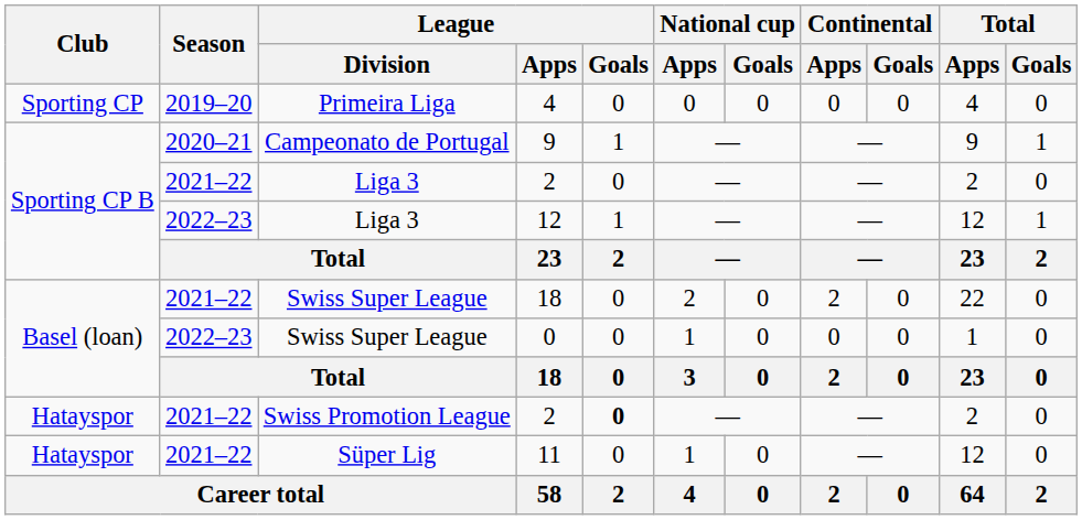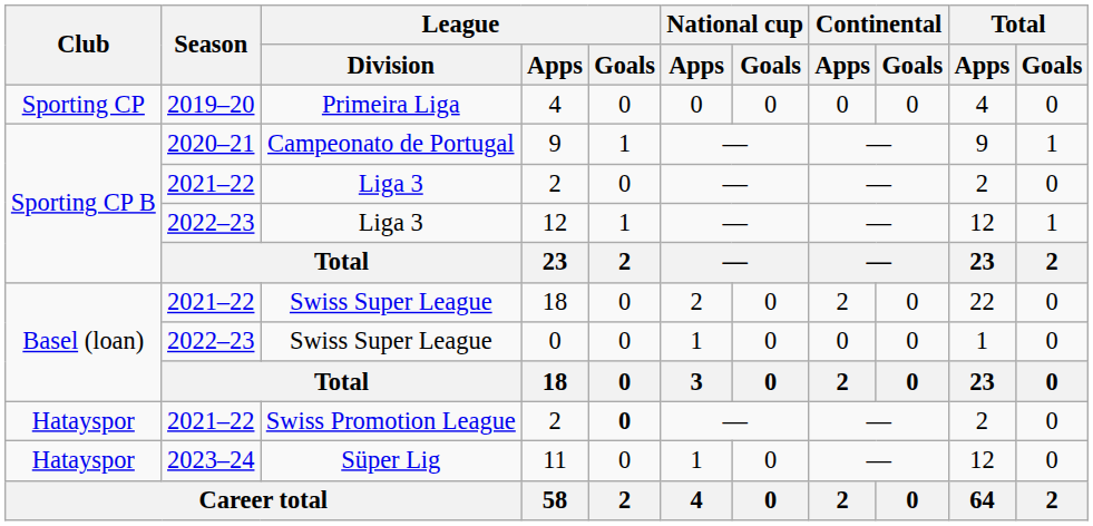11 | Season: 2021–22 -> 2023–24
